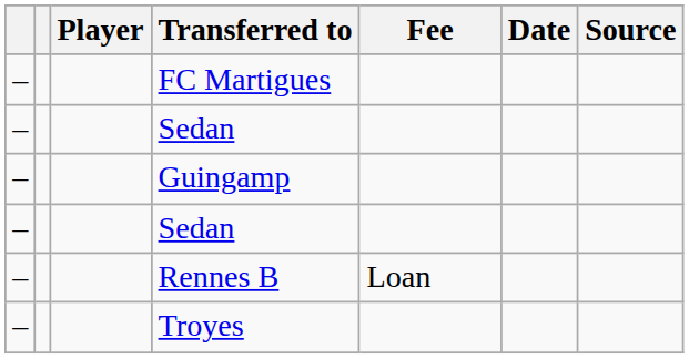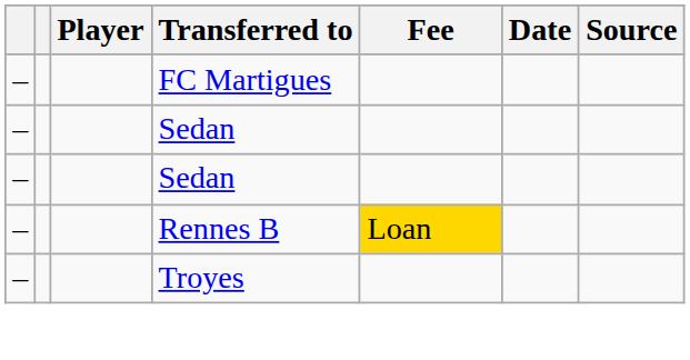- row: – | Guingamp
Rennes B | Fee: no background -> gold background
